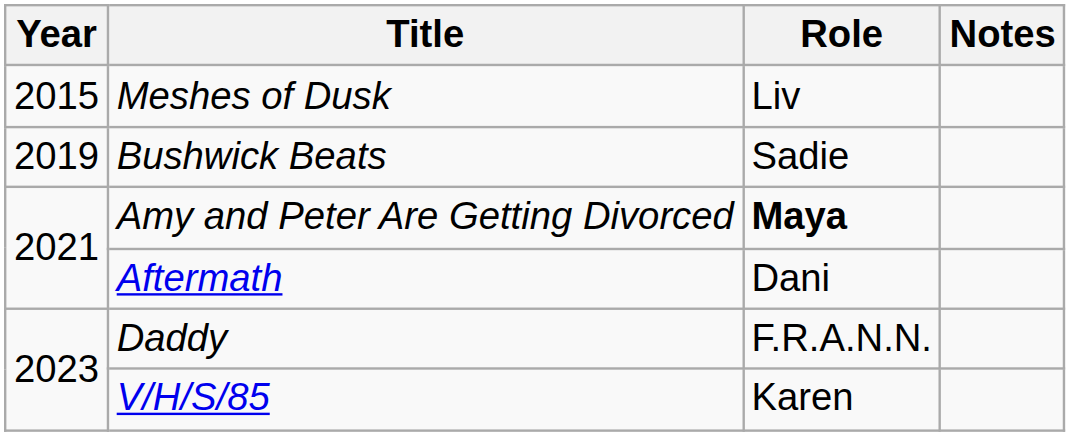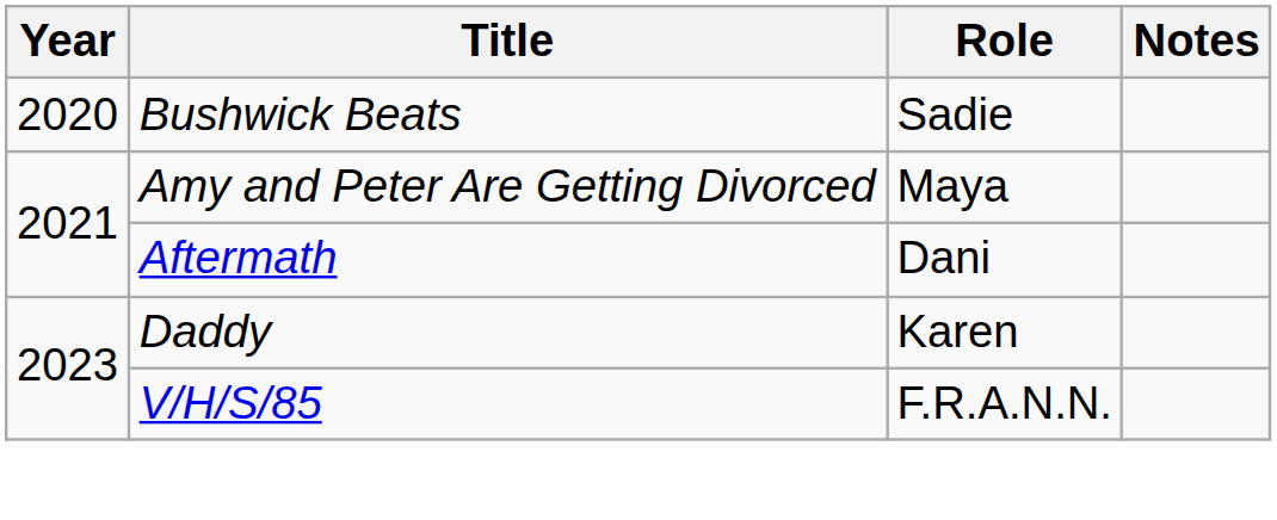- row: 2015 | Meshes of Dusk | Liv
Bushwick Beats | Year: 2019 -> 2020
Amy and Peter Are Getting Divorced | Role: bold -> normal
Daddy | Role: F.R.A.N.N. -> Karen
V/H/S/85 | Role: Karen -> F.R.A.N.N.
